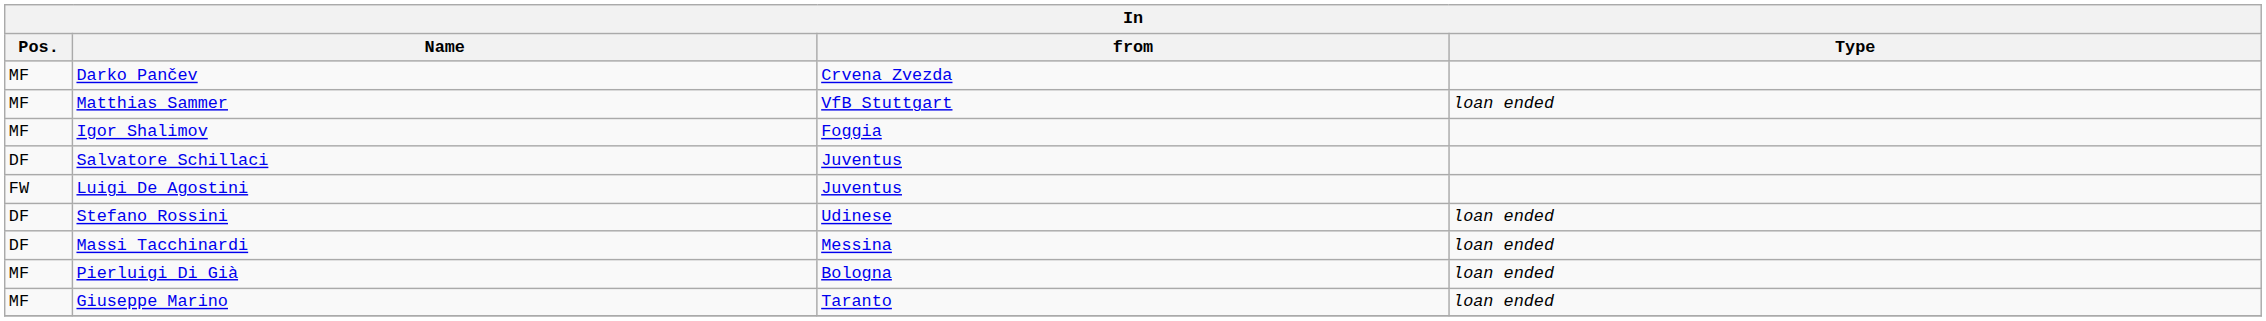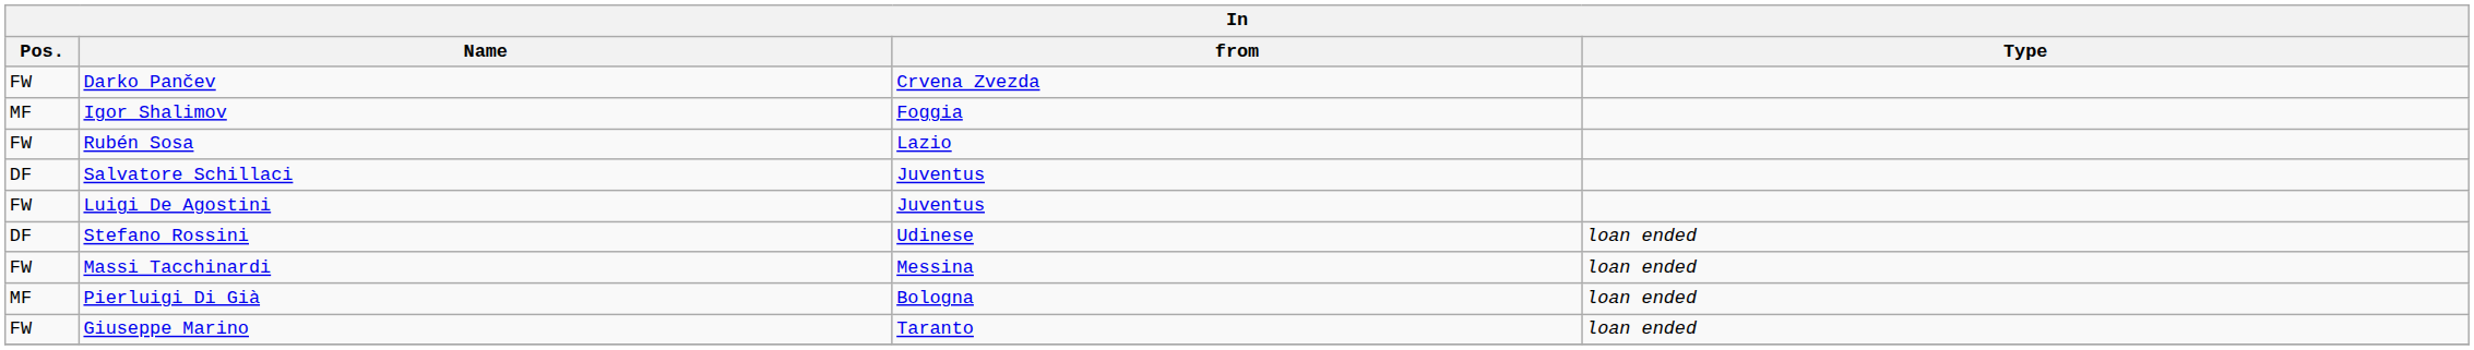Darko Pančev | Pos.: MF -> FW
- row: MF | Matthias Sammer | VfB Stuttgart | loan ended
+ row: FW | Rubén Sosa | Lazio
Massi Tacchinardi | Pos.: DF -> FW
Giuseppe Marino | Pos.: MF -> FW
